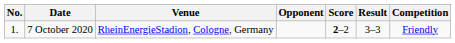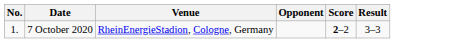- column: Competition | Friendly
